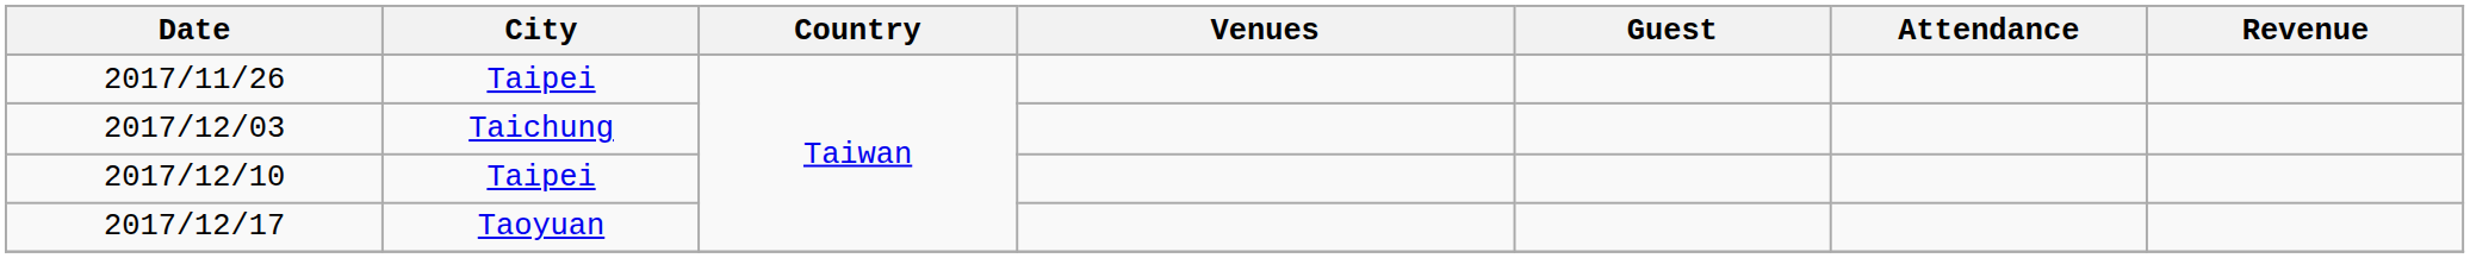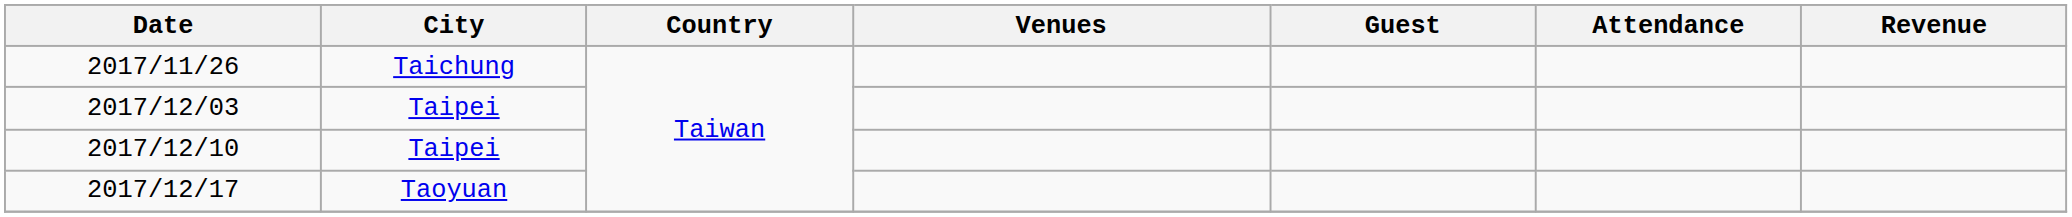2017/11/26 | City: Taipei -> Taichung
2017/12/03 | City: Taichung -> Taipei
